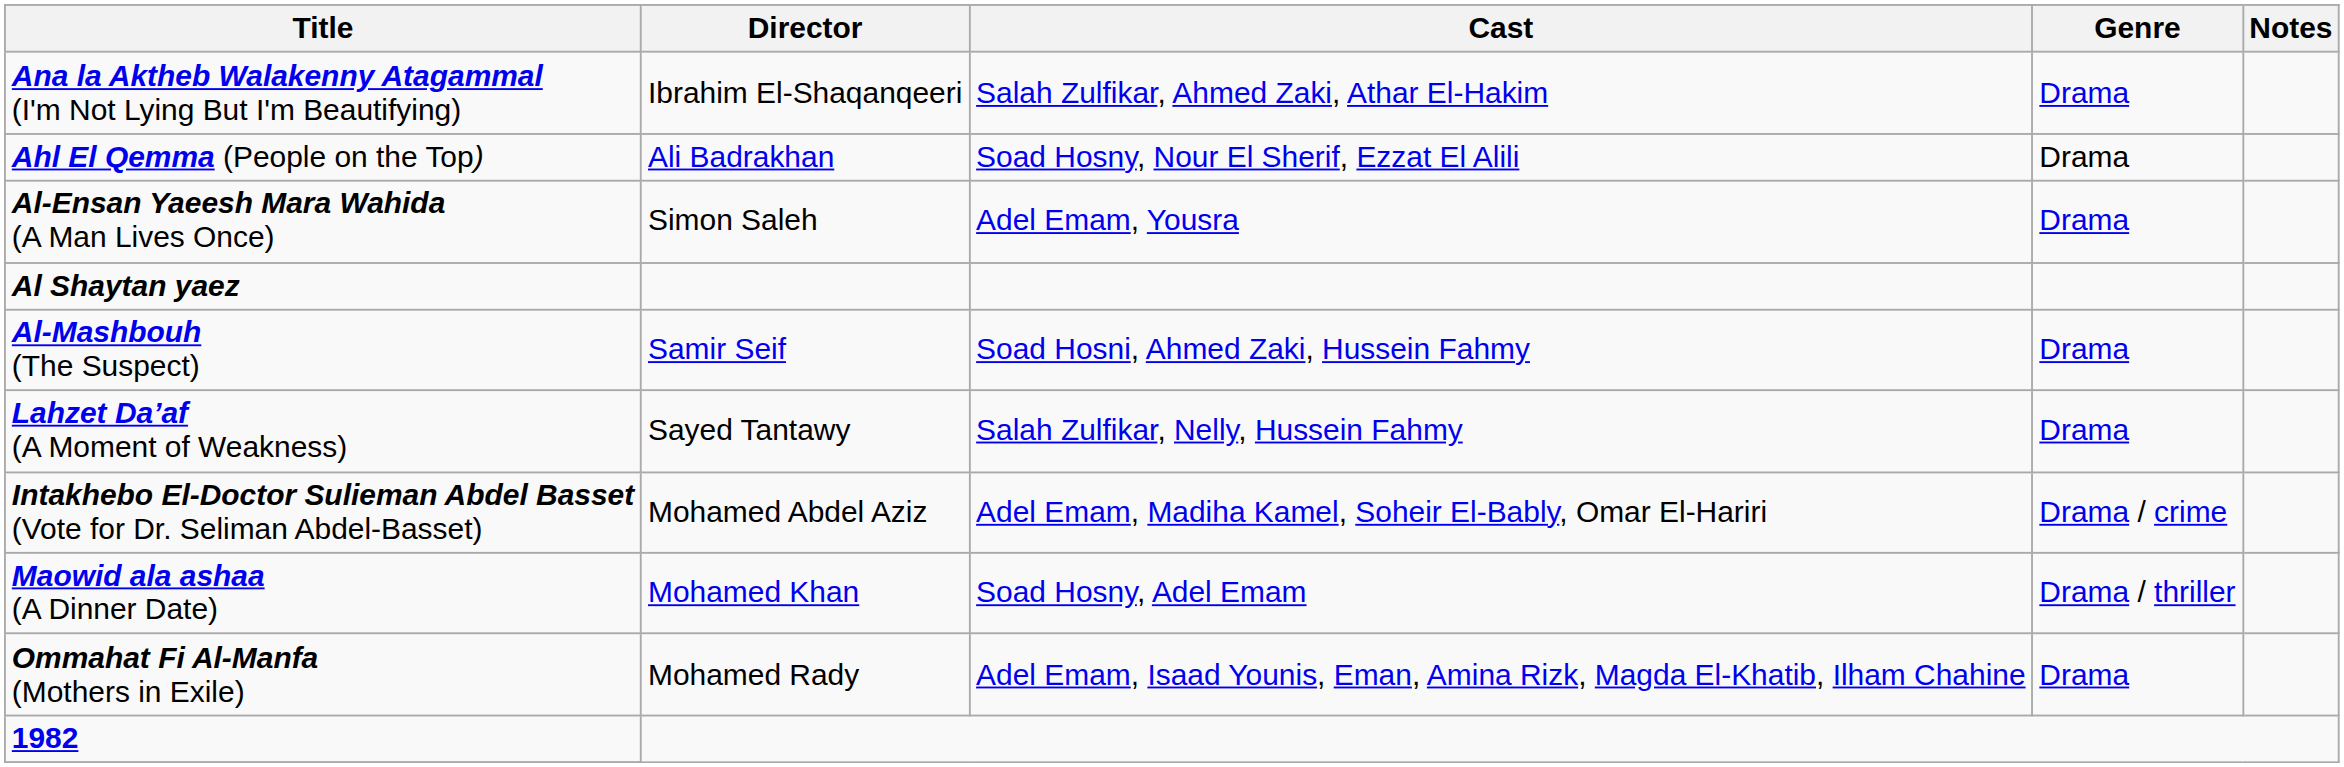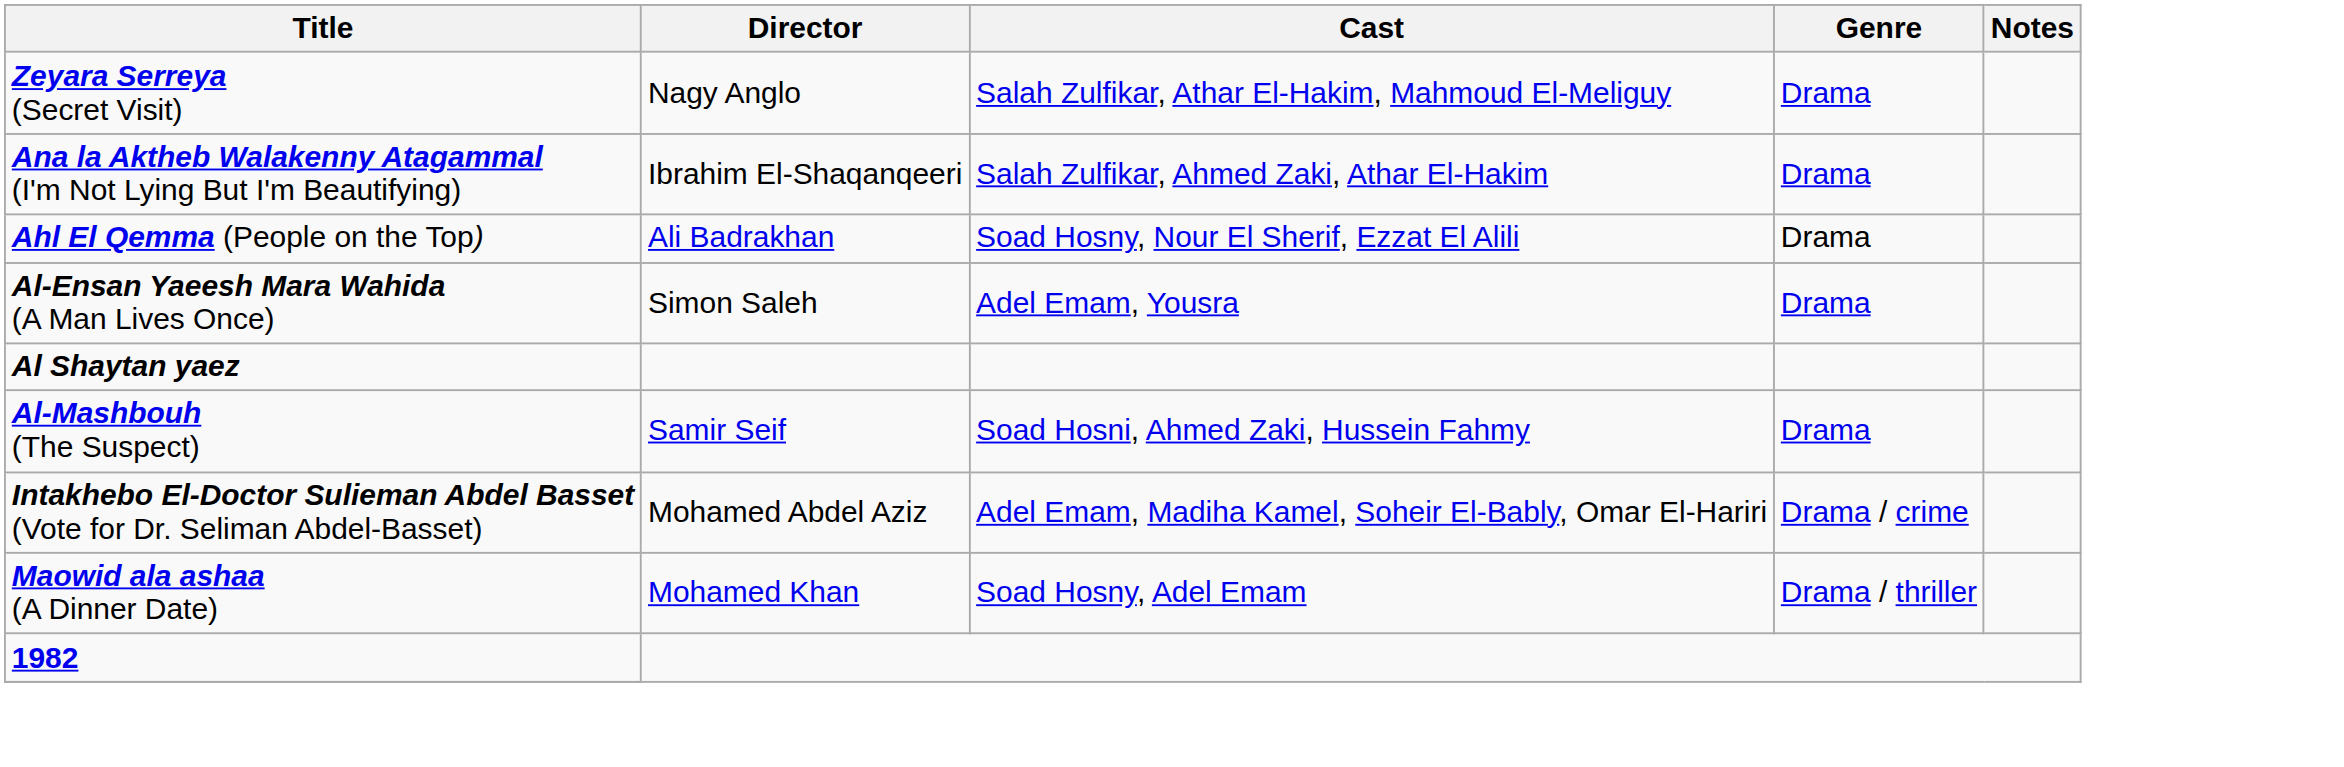+ row: Zeyara Serreya (Secret Visit) | Nagy Anglo | Salah Zulfikar, Athar El-Hakim, Mahmoud El-Meliguy | Drama
- row: Lahzet Da’af (A Moment of Weakness) | Sayed Tantawy | Salah Zulfikar, Nelly, Hussein Fahmy | Drama
- row: Ommahat Fi Al-Manfa (Mothers in Exile) | Mohamed Rady | Adel Emam, Isaad Younis, Eman, Amina Rizk, Magda El-Khatib, Ilham Chahine | Drama
